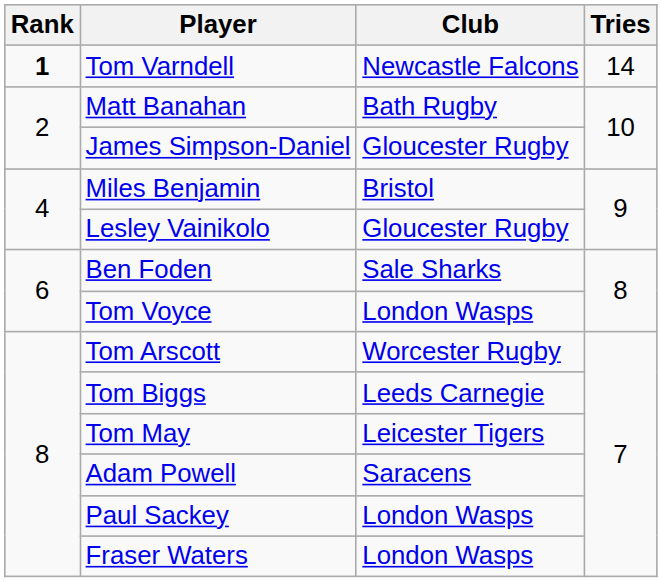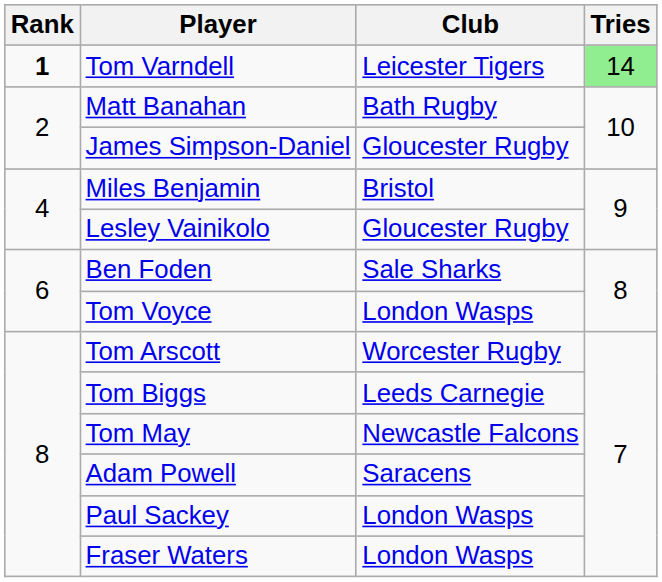Tom Varndell | Club: Newcastle Falcons -> Leicester Tigers
Tom Varndell | Tries: no background -> lightgreen background
Tom May | Club: Leicester Tigers -> Newcastle Falcons
